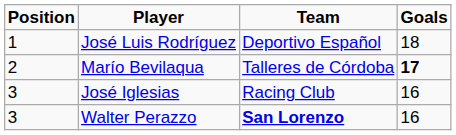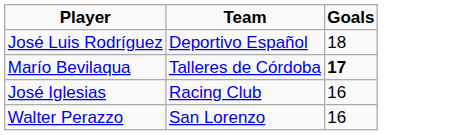- column: Position | 1 | 2 | 3 | 3
Walter Perazzo | Team: bold -> normal
